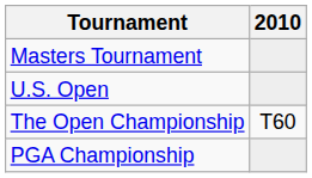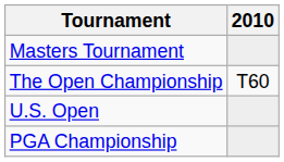rows swapped: U.S. Open <-> The Open Championship
